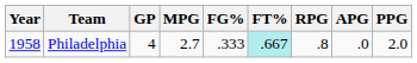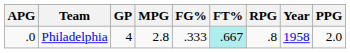columns swapped: Year <-> APG
Philadelphia | MPG: 2.7 -> 2.8
